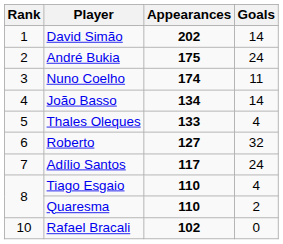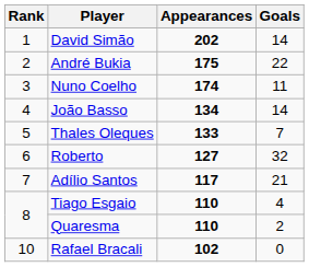André Bukia | Goals: 24 -> 22
Thales Oleques | Goals: 4 -> 7
Adílio Santos | Goals: 24 -> 21
